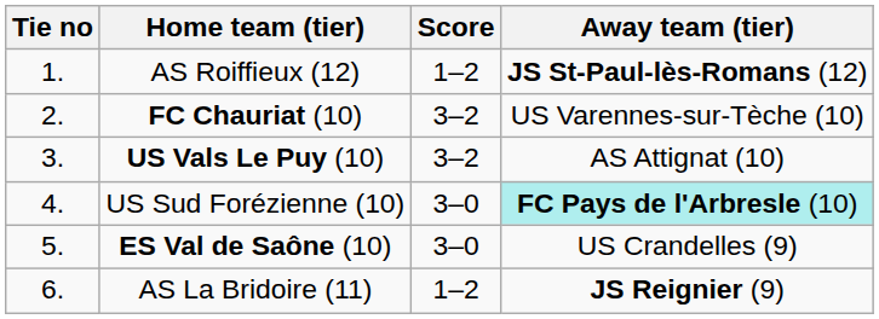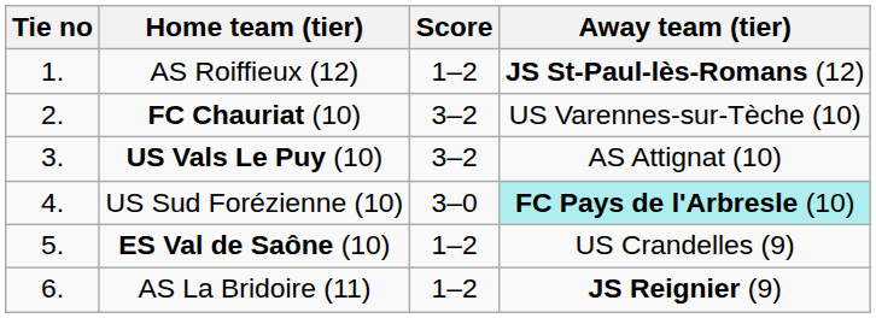ES Val de Saône (10) | Score: 3–0 -> 1–2
